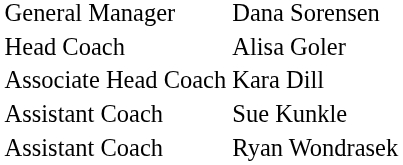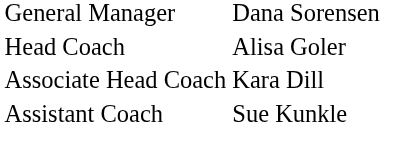- row: Assistant Coach | Ryan Wondrasek
